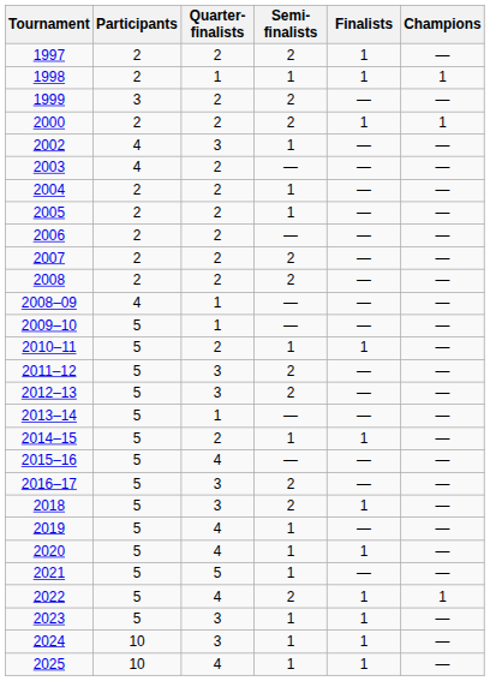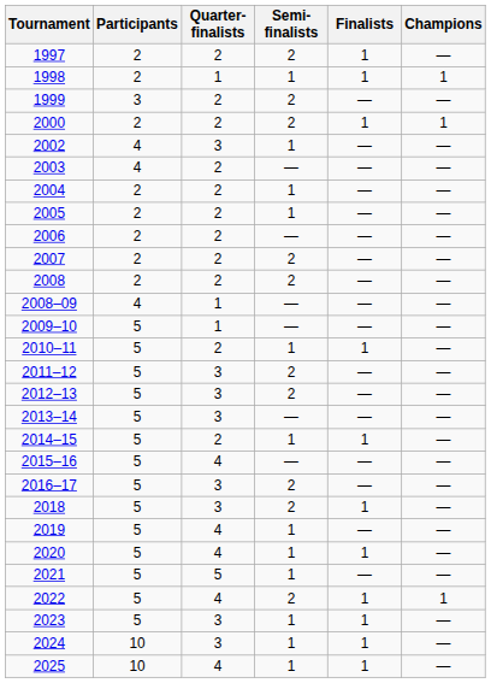2013–14 | Quarter- finalists: 1 -> 3
